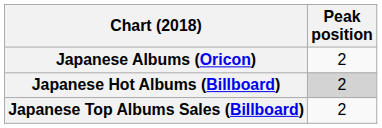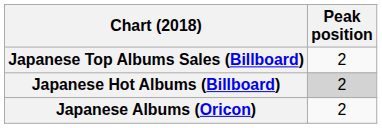rows swapped: Japanese Albums (Oricon) <-> Japanese Top Albums Sales (Billboard)
